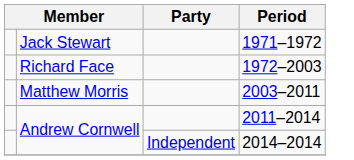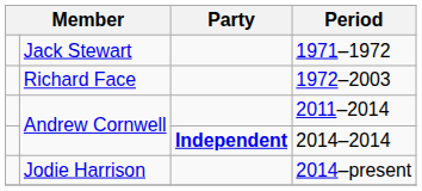- row: Matthew Morris | 2003–2011
2014–2014 | Party: normal -> bold
+ row: Jodie Harrison | 2014–present
